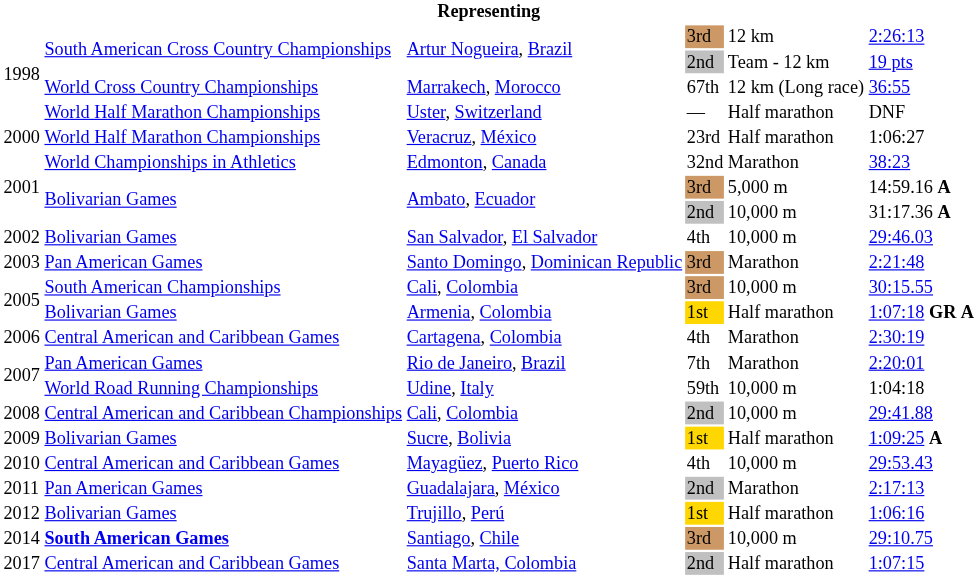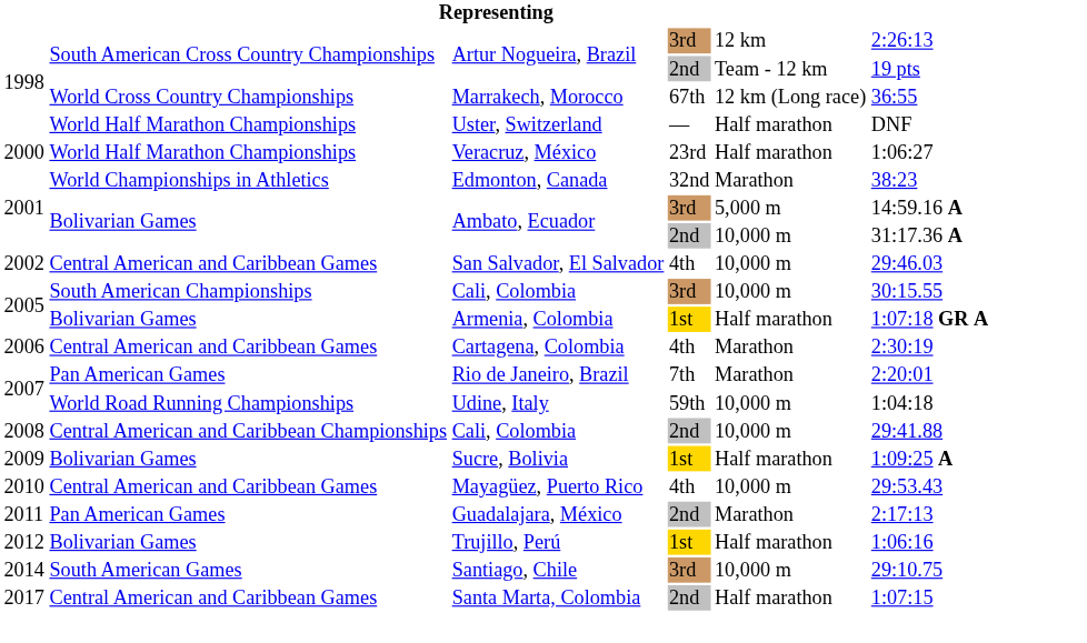San Salvador, El Salvador | column 2: Bolivarian Games -> Central American and Caribbean Games
- row: 2003 | Pan American Games | Santo Domingo, Dominican Republic | 3rd | Marathon | 2:21:48
Santiago, Chile | column 2: bold -> normal
